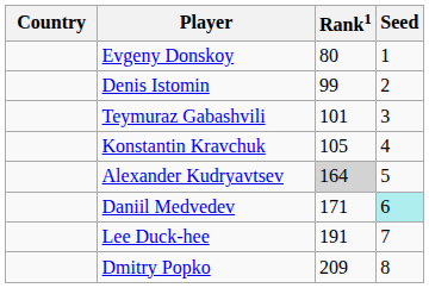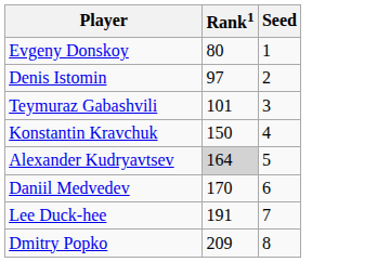- column: Country
Denis Istomin | Rank1: 99 -> 97
Konstantin Kravchuk | Rank1: 105 -> 150
Daniil Medvedev | Rank1: 171 -> 170
Daniil Medvedev | Seed: paleturquoise background -> no background
